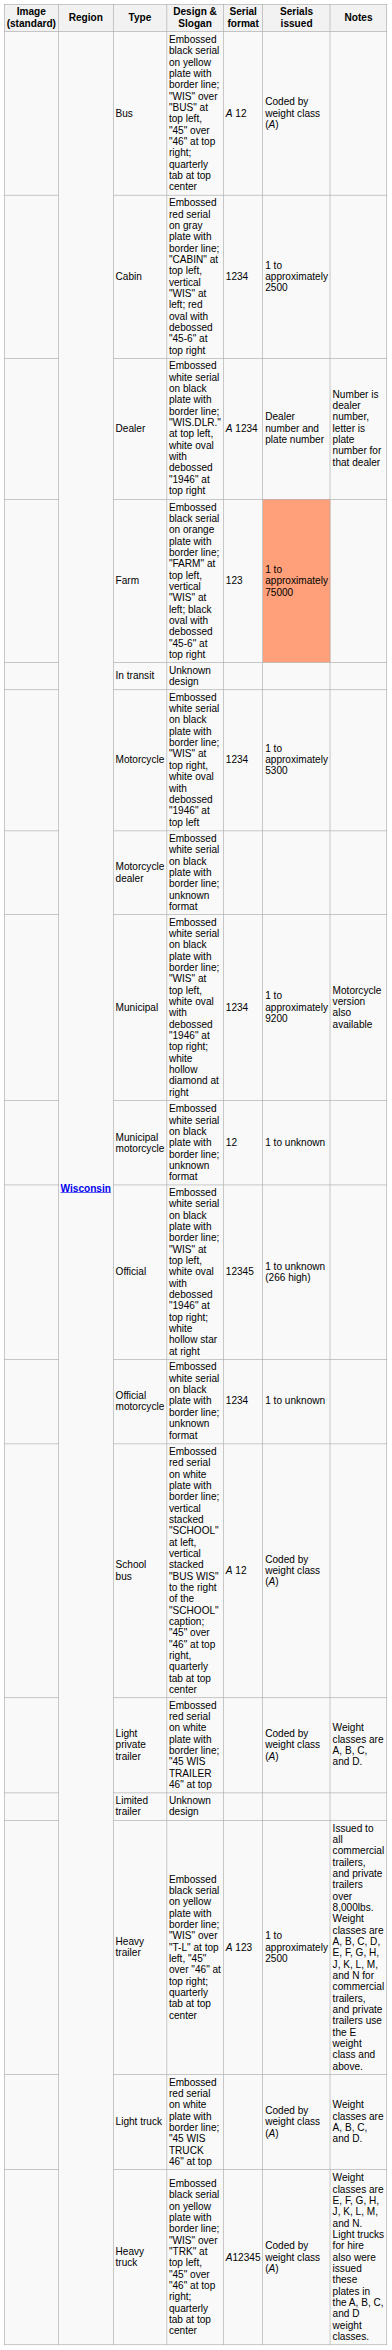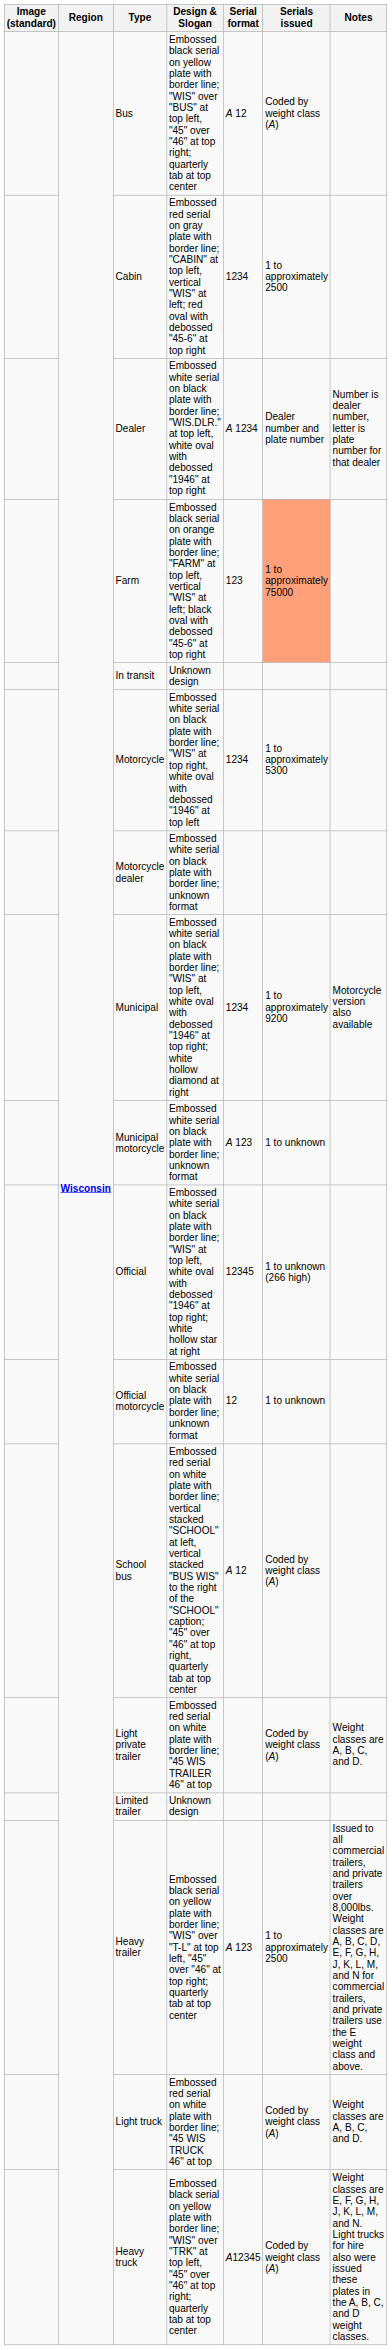Municipal motorcycle | Serial format: 12 -> A 123
Official motorcycle | Serial format: 1234 -> 12
